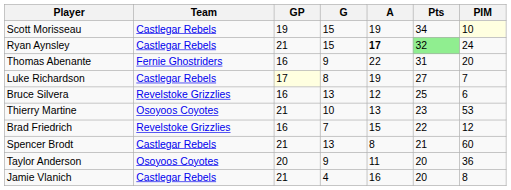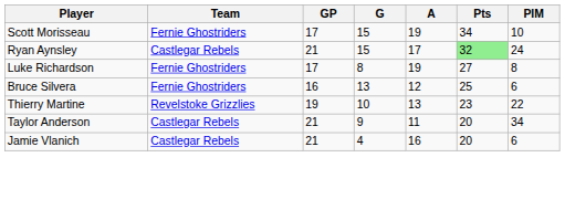Scott Morisseau | Team: Castlegar Rebels -> Fernie Ghostriders
Scott Morisseau | GP: 19 -> 17
Scott Morisseau | PIM: lightyellow background -> no background
Ryan Aynsley | A: bold -> normal
- row: Thomas Abenante | Fernie Ghostriders | 16 | 9 | 22 | 31 | 20
Luke Richardson | Team: Castlegar Rebels -> Fernie Ghostriders
Luke Richardson | GP: lightyellow background -> no background
Luke Richardson | PIM: 7 -> 8
Bruce Silvera | Team: Revelstoke Grizzlies -> Fernie Ghostriders
Thierry Martine | Team: Osoyoos Coyotes -> Revelstoke Grizzlies
Thierry Martine | GP: 21 -> 19
Thierry Martine | PIM: 53 -> 22
- row: Brad Friedrich | Revelstoke Grizzlies | 16 | 7 | 15 | 22 | 12
- row: Spencer Brodt | Castlegar Rebels | 21 | 13 | 8 | 21 | 60
Taylor Anderson | Team: Osoyoos Coyotes -> Castlegar Rebels
Taylor Anderson | GP: 20 -> 21
Taylor Anderson | PIM: 36 -> 34
Jamie Vlanich | PIM: 8 -> 6
